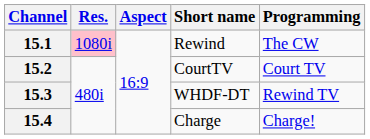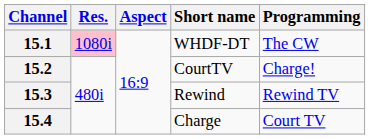15.1 | Short name: Rewind -> WHDF-DT
15.2 | Programming: Court TV -> Charge!
15.3 | Short name: WHDF-DT -> Rewind
15.4 | Programming: Charge! -> Court TV
